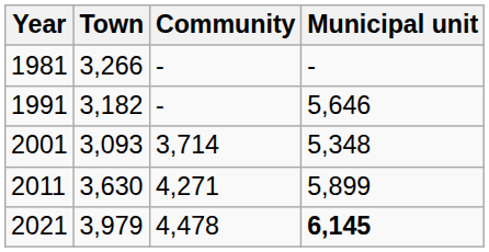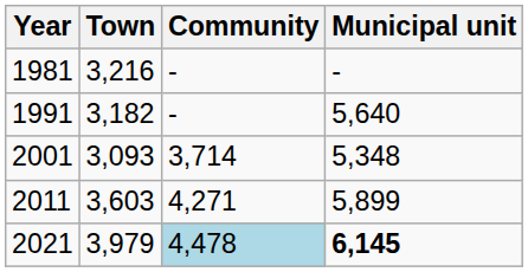1981 | Town: 3,266 -> 3,216
1991 | Municipal unit: 5,646 -> 5,640
2011 | Town: 3,630 -> 3,603
2021 | Community: no background -> lightblue background
